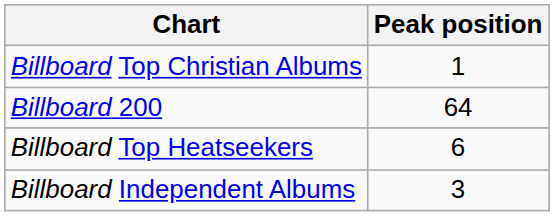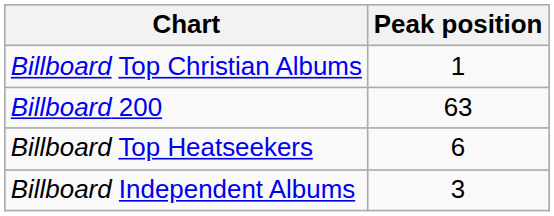Billboard 200 | Peak position: 64 -> 63
